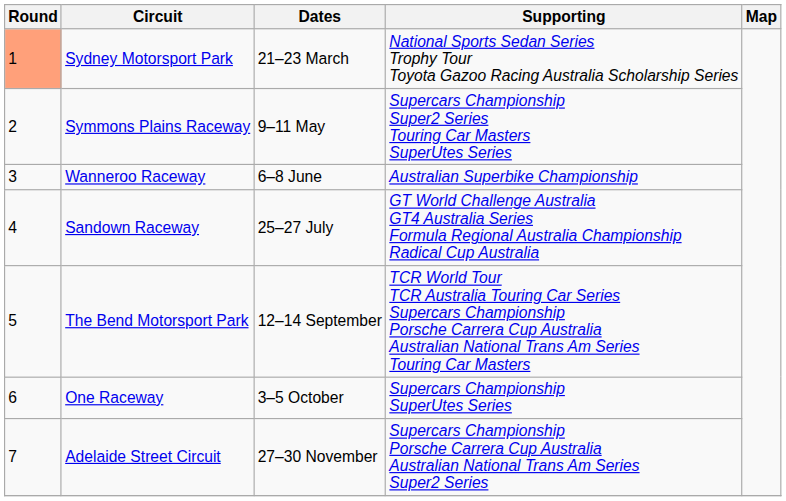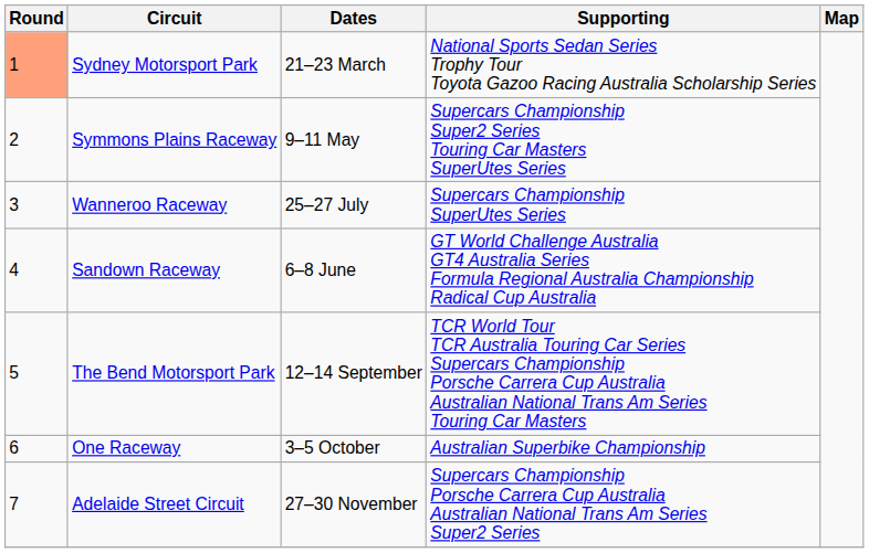Wanneroo Raceway | Dates: 6–8 June -> 25–27 July
Wanneroo Raceway | Supporting: Australian Superbike Championship -> Supercars Championship SuperUtes Series
Sandown Raceway | Dates: 25–27 July -> 6–8 June
One Raceway | Supporting: Supercars Championship SuperUtes Series -> Australian Superbike Championship
